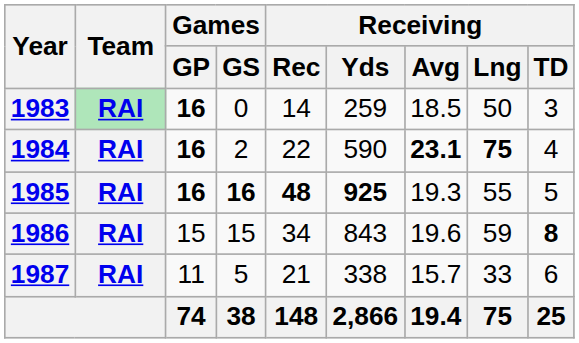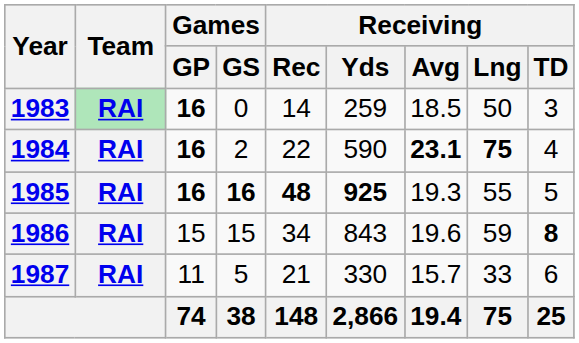1987 | Receiving / Yds: 338 -> 330
